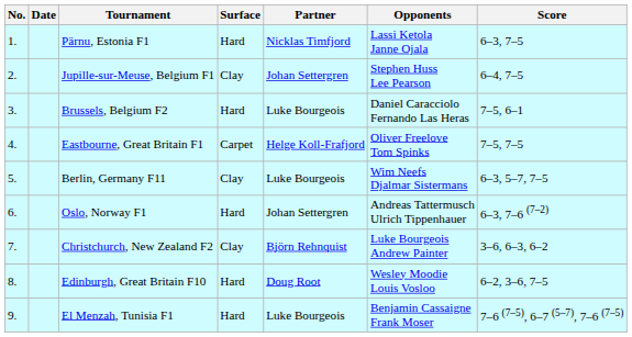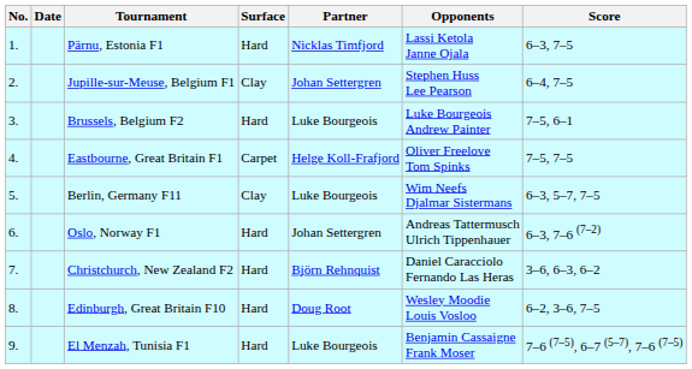Brussels, Belgium F2 | Opponents: Daniel Caracciolo Fernando Las Heras -> Luke Bourgeois Andrew Painter
Christchurch, New Zealand F2 | Surface: Clay -> Hard
Christchurch, New Zealand F2 | Opponents: Luke Bourgeois Andrew Painter -> Daniel Caracciolo Fernando Las Heras
